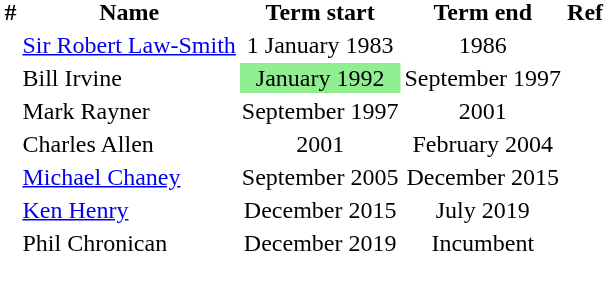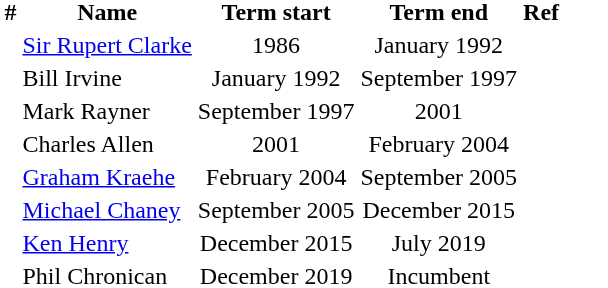- row: Sir Robert Law-Smith | 1 January 1983 | 1986
+ row: Sir Rupert Clarke | 1986 | January 1992
Bill Irvine | Term start: lightgreen background -> no background
+ row: Graham Kraehe | February 2004 | September 2005
